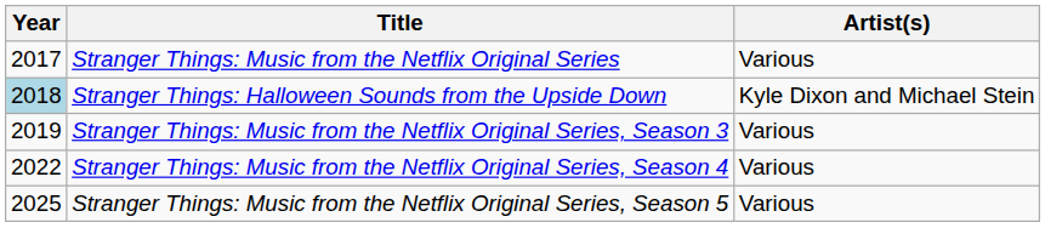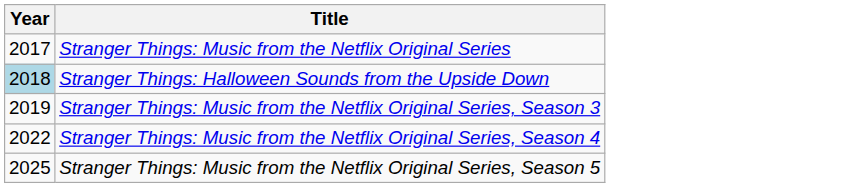- column: Artist(s) | Various | Kyle Dixon and Michael Stein | Various | Various | Various
